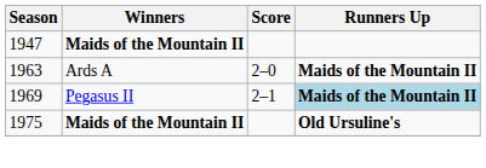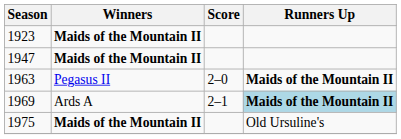+ row: 1923 | Maids of the Mountain II
1963 | Winners: Ards A -> Pegasus II
1969 | Winners: Pegasus II -> Ards A
1975 | Runners Up: bold -> normal
